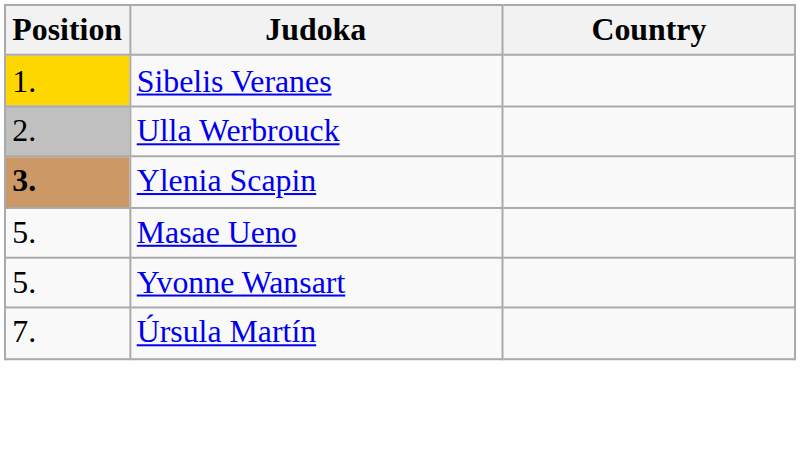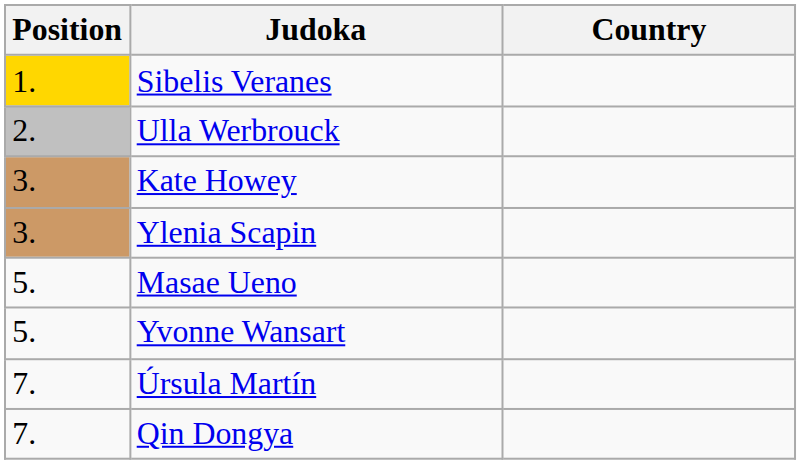+ row: 3. | Kate Howey
Ylenia Scapin | Position: bold -> normal
+ row: 7. | Qin Dongya
